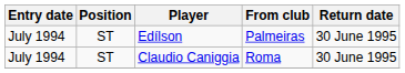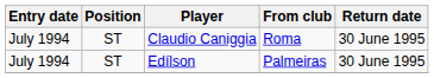rows swapped: Claudio Caniggia <-> Edílson
